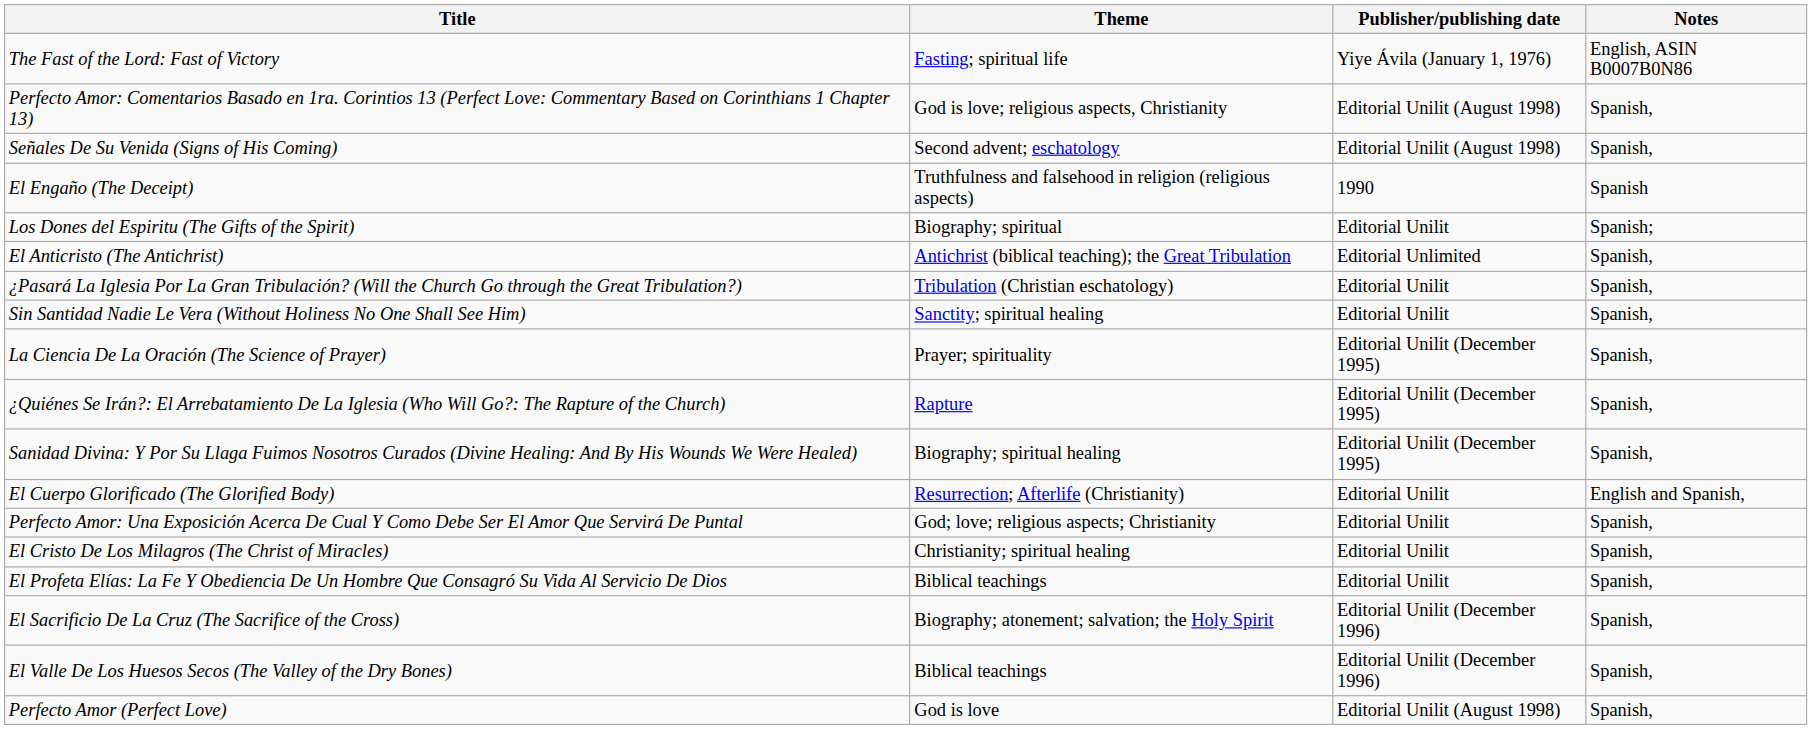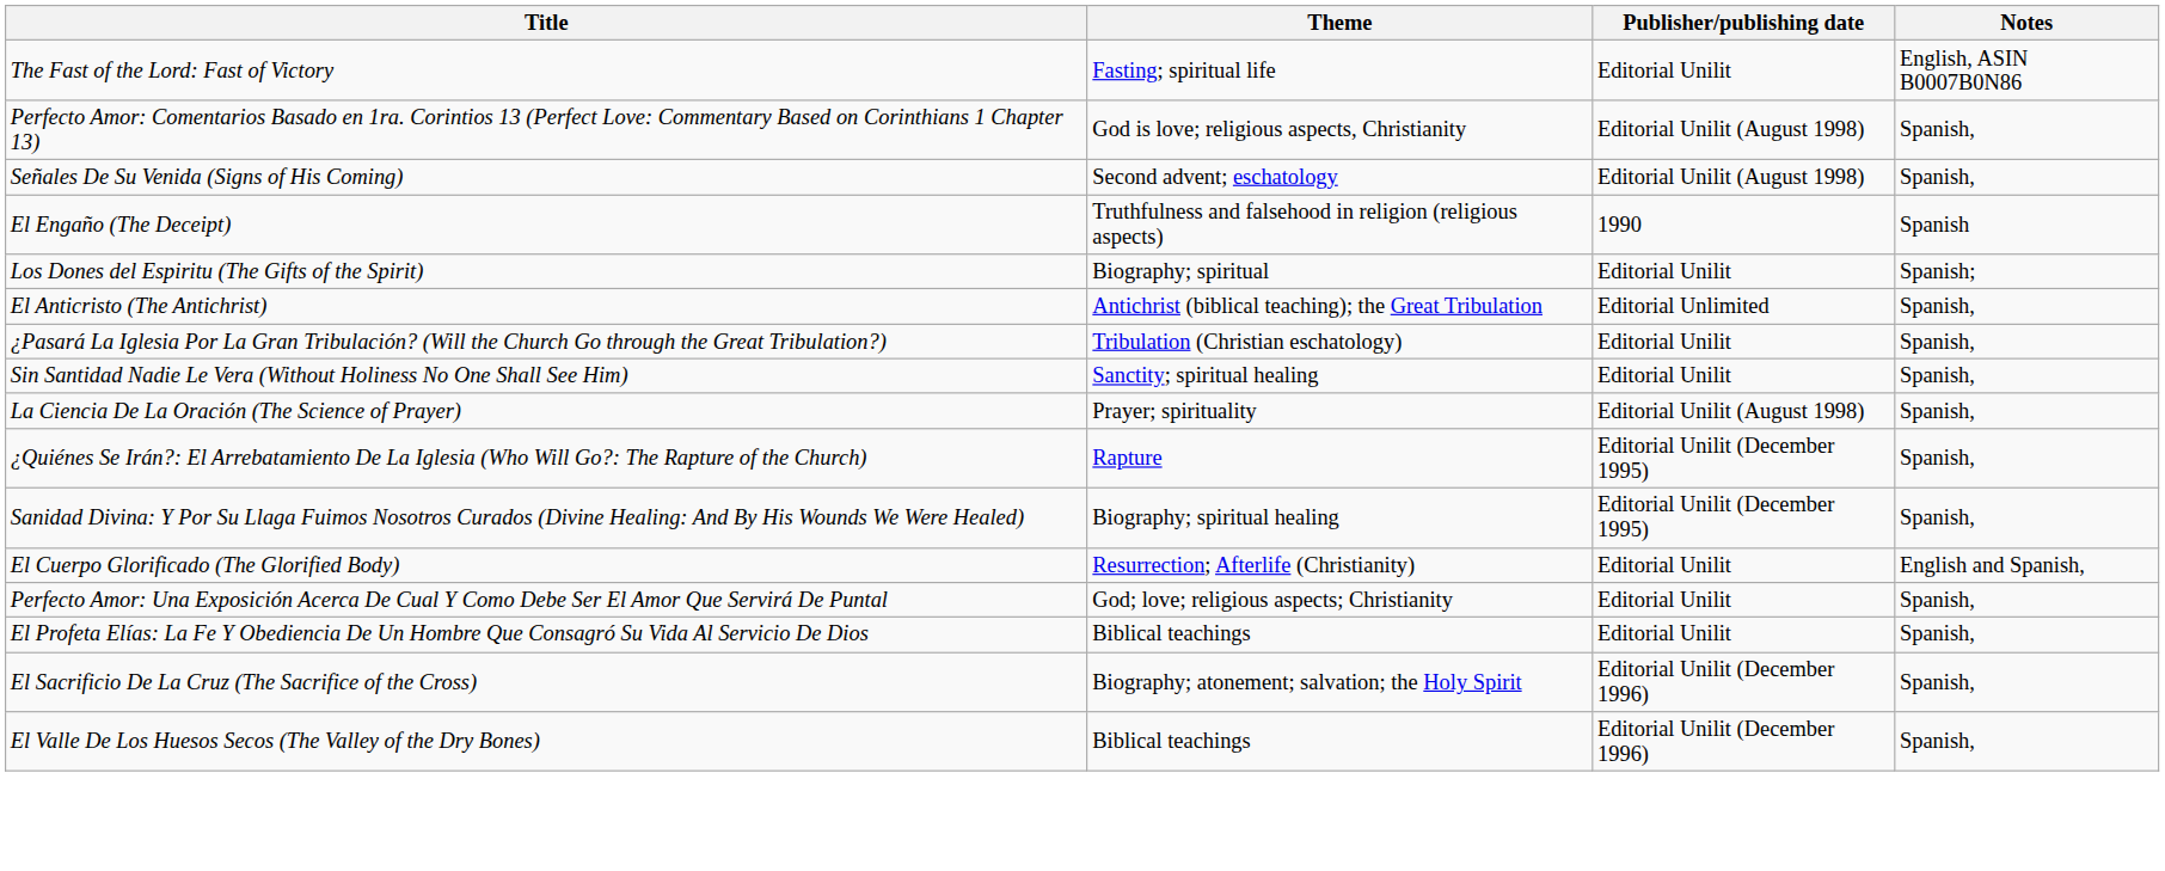The Fast of the Lord: Fast of Victory | Publisher/publishing date: Yiye Ávila (January 1, 1976) -> Editorial Unilit
La Ciencia De La Oración (The Science of Prayer) | Publisher/publishing date: Editorial Unilit (December 1995) -> Editorial Unilit (August 1998)
- row: El Cristo De Los Milagros (The Christ of Miracles) | Christianity; spiritual healing | Editorial Unilit | Spanish,
- row: Perfecto Amor (Perfect Love) | God is love | Editorial Unilit (August 1998) | Spanish,
